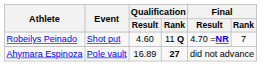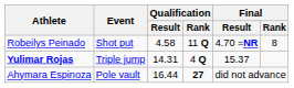Robeilys Peinado | Qualification / Result: 4.60 -> 4.58
Robeilys Peinado | Final / Rank: 7 -> 8
+ row: Yulimar Rojas | Triple jump | 14.31 | 4 Q | 15.37
Ahymara Espinoza | Qualification / Result: 16.89 -> 16.44
